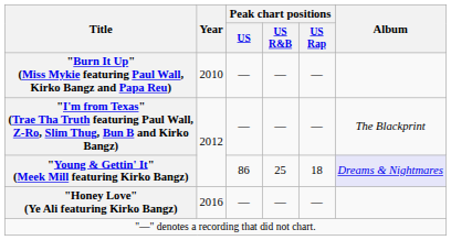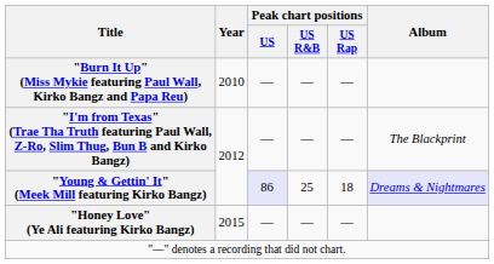"Young & Gettin' It" (Meek Mill featuring Kirko Bangz) | Peak chart positions / US: no background -> lavender background
"Honey Love" (Ye Ali featuring Kirko Bangz) | Year: 2016 -> 2015
